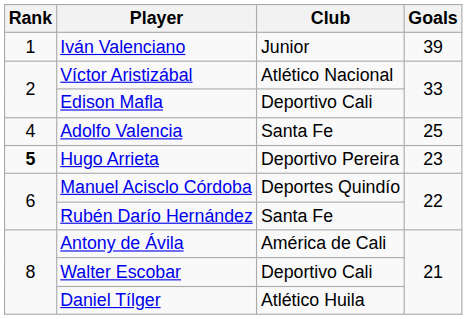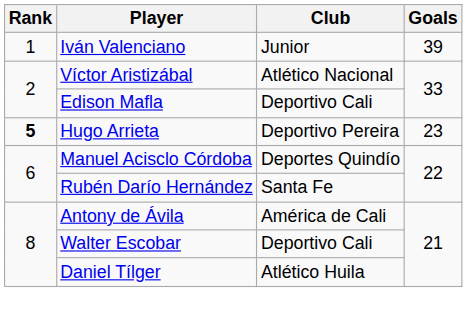- row: 4 | Adolfo Valencia | Santa Fe | 25
